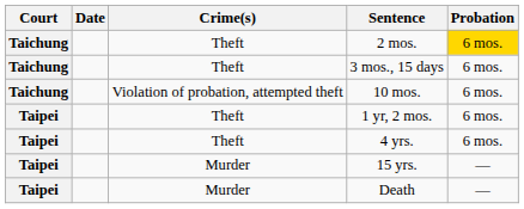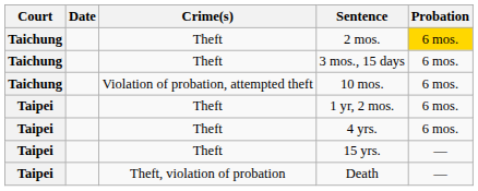15 yrs. | Crime(s): Murder -> Theft
Death | Crime(s): Murder -> Theft, violation of probation
